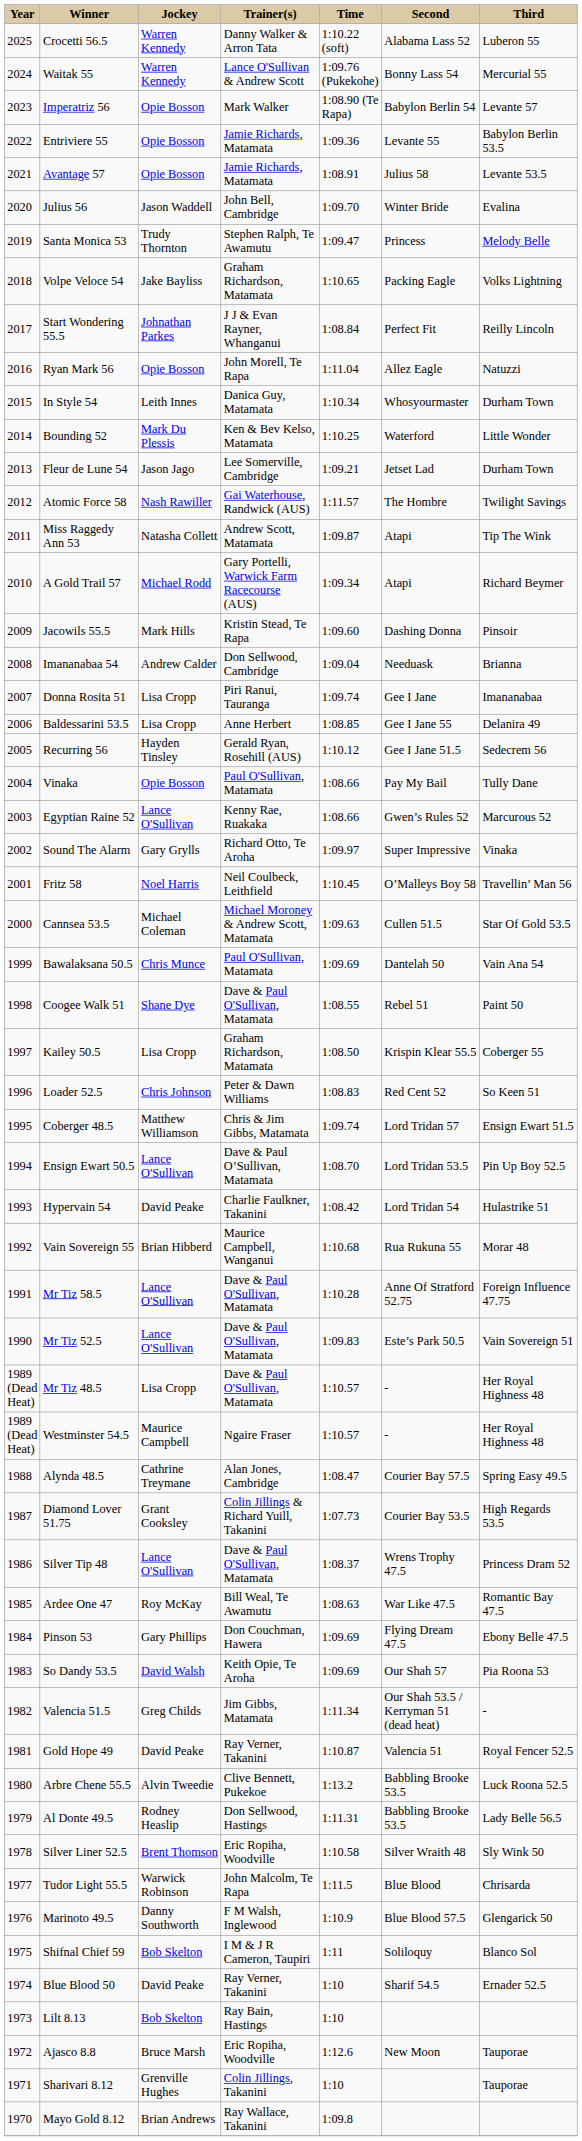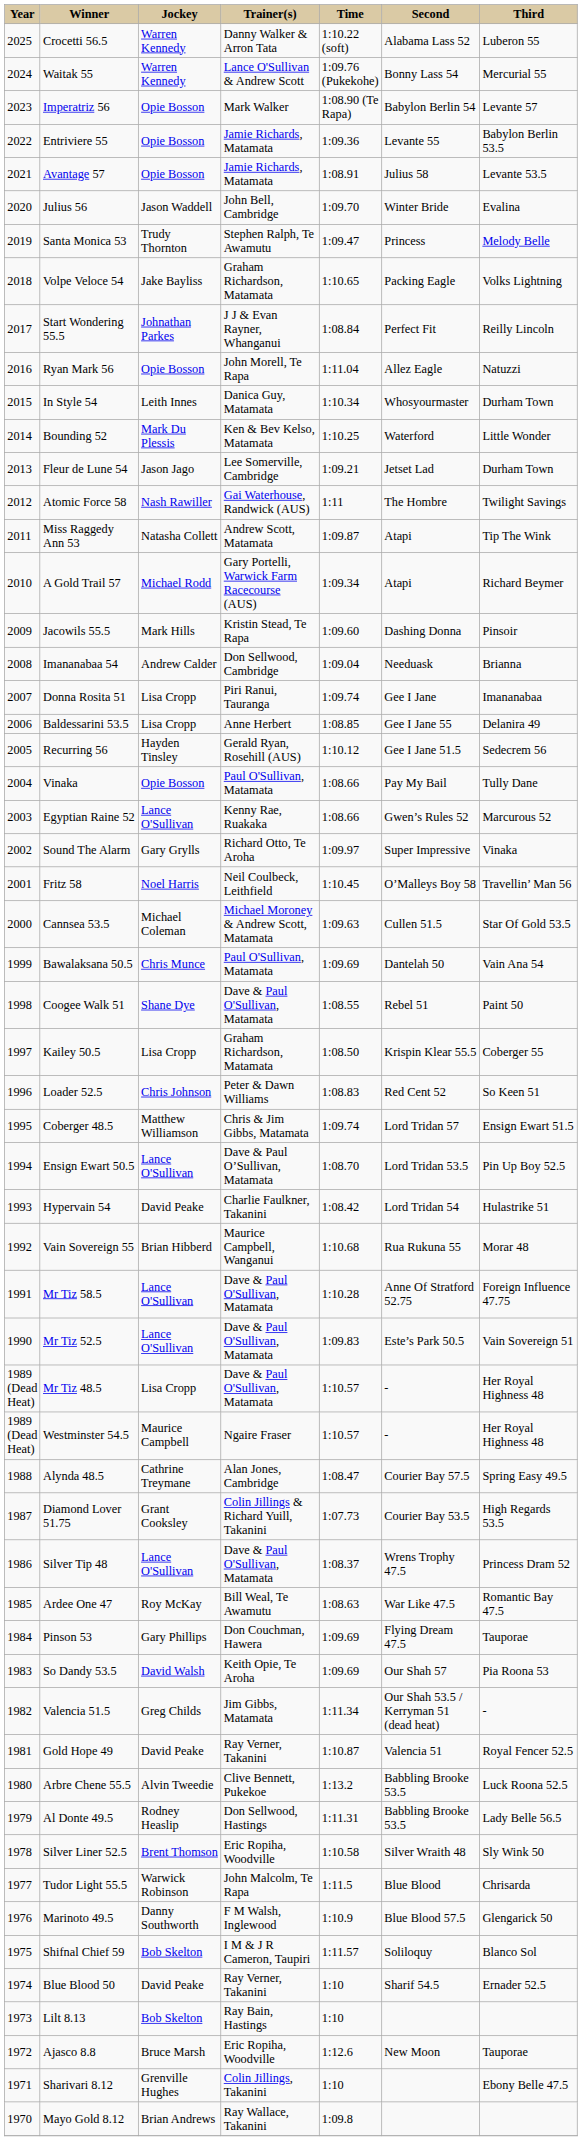Atomic Force 58 | Time: 1:11.57 -> 1:11
Pinson 53 | Third: Ebony Belle 47.5 -> Tauporae
Shifnal Chief 59 | Time: 1:11 -> 1:11.57
Sharivari 8.12 | Third: Tauporae -> Ebony Belle 47.5
